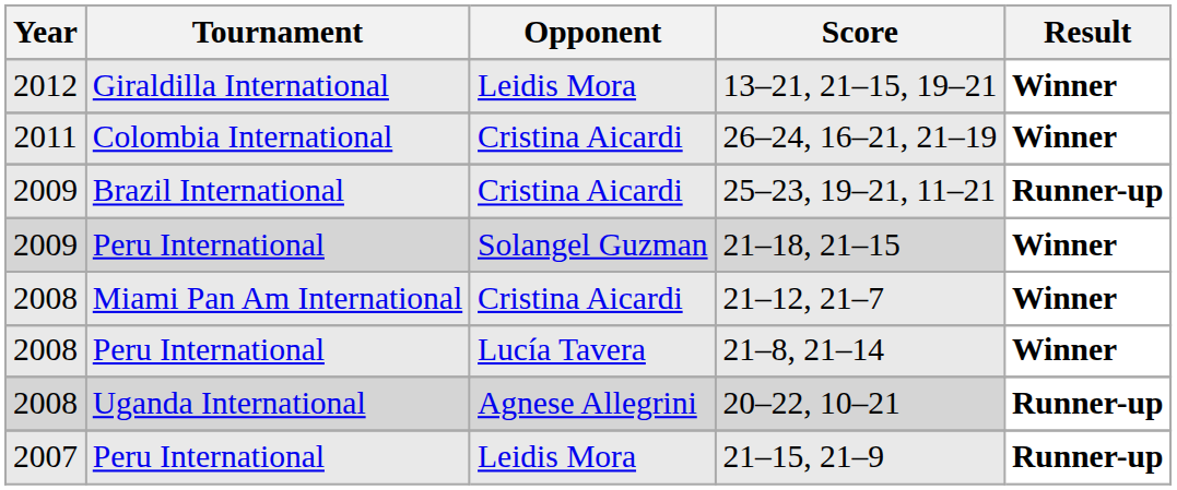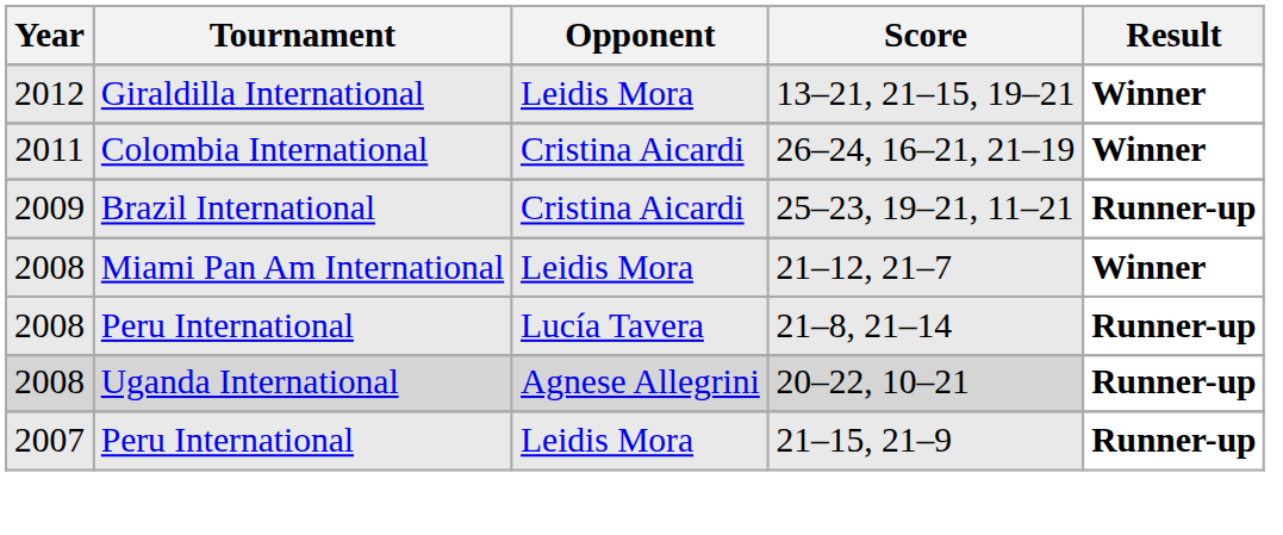- row: 2009 | Peru International | Solangel Guzman | 21–18, 21–15 | Winner
21–12, 21–7 | Opponent: Cristina Aicardi -> Leidis Mora
21–8, 21–14 | Result: Winner -> Runner-up
